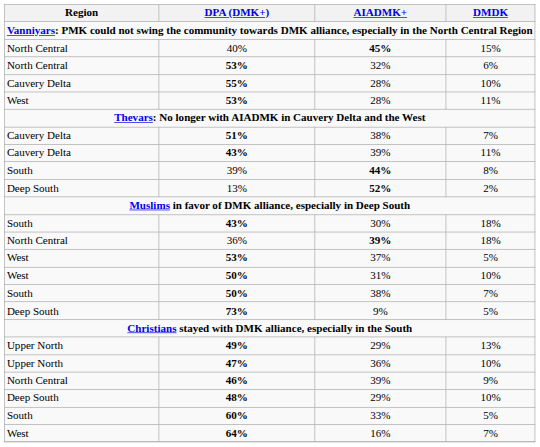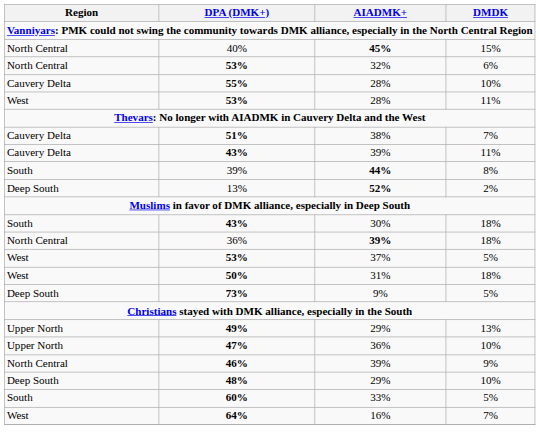50% / 31% | DMDK: 10% -> 18%
- row: South | 50% | 38% | 7%
